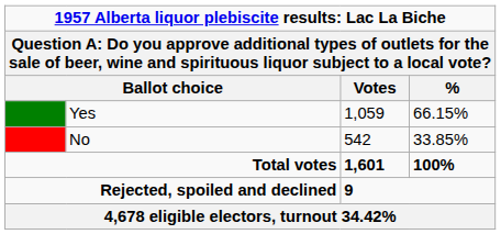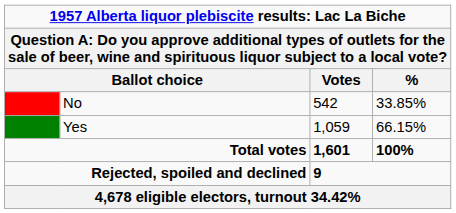rows swapped: Yes <-> No
